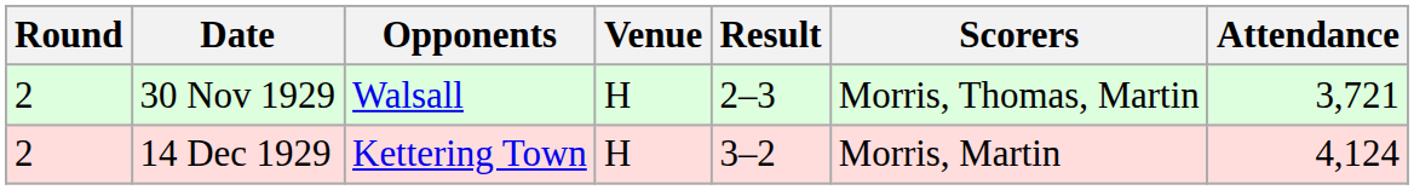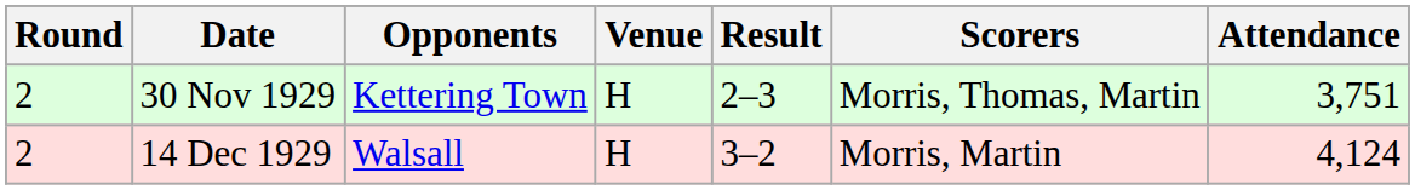30 Nov 1929 | Opponents: Walsall -> Kettering Town
30 Nov 1929 | Attendance: 3,721 -> 3,751
14 Dec 1929 | Opponents: Kettering Town -> Walsall
